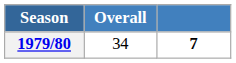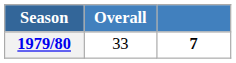1979/80 | Overall: 34 -> 33
